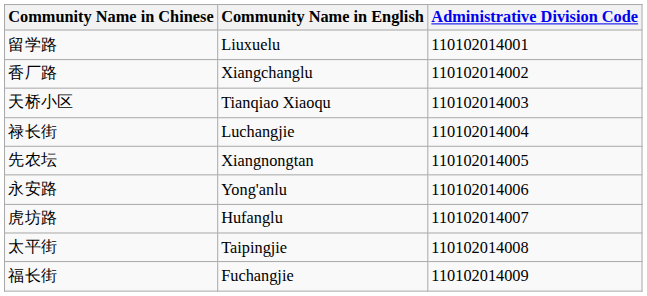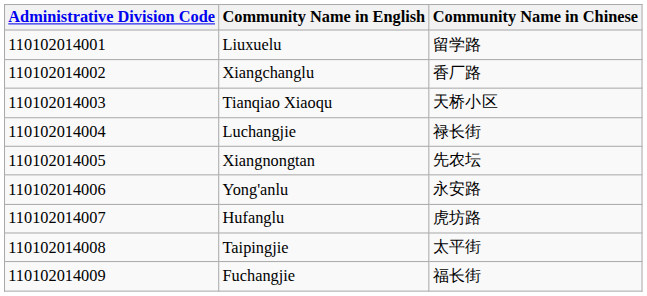columns swapped: Administrative Division Code <-> Community Name in Chinese
